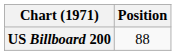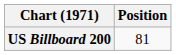US Billboard 200 | Position: 88 -> 81
